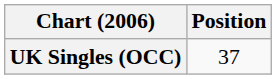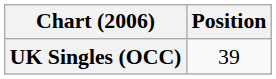UK Singles (OCC) | Position: 37 -> 39
